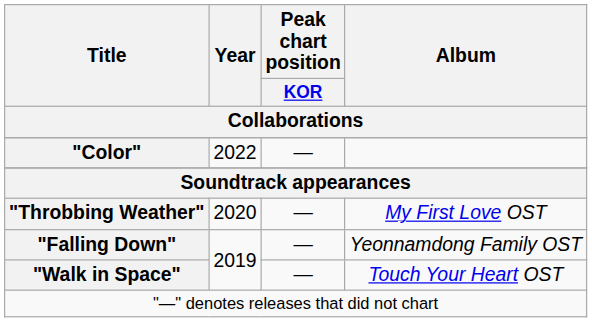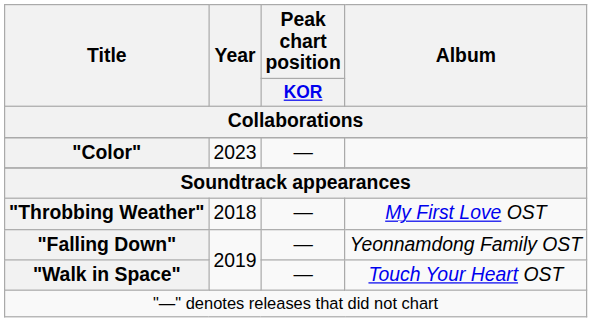"Color" | Year: 2022 -> 2023
"Throbbing Weather" | Year: 2020 -> 2018
